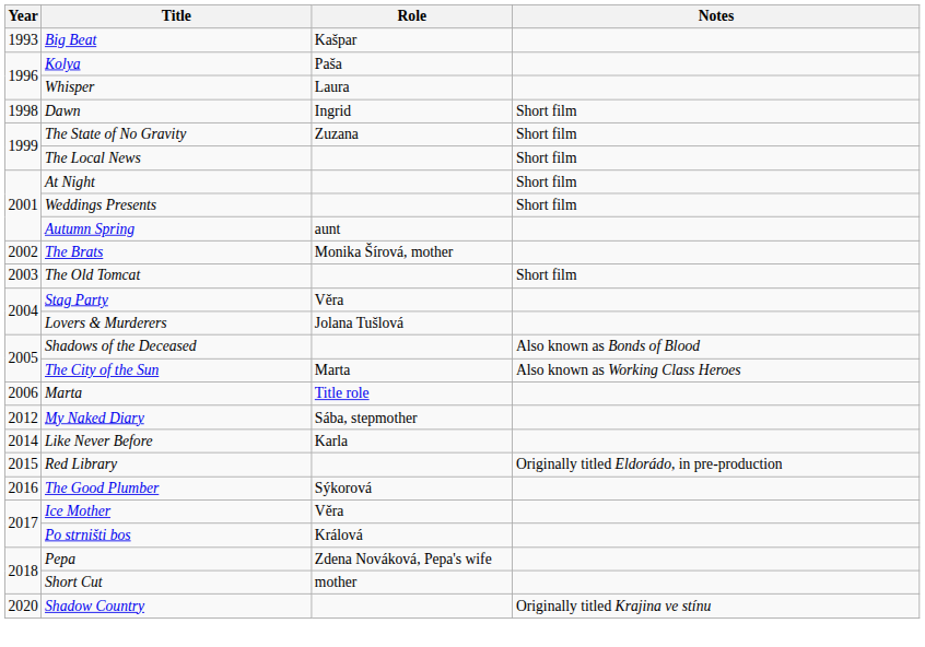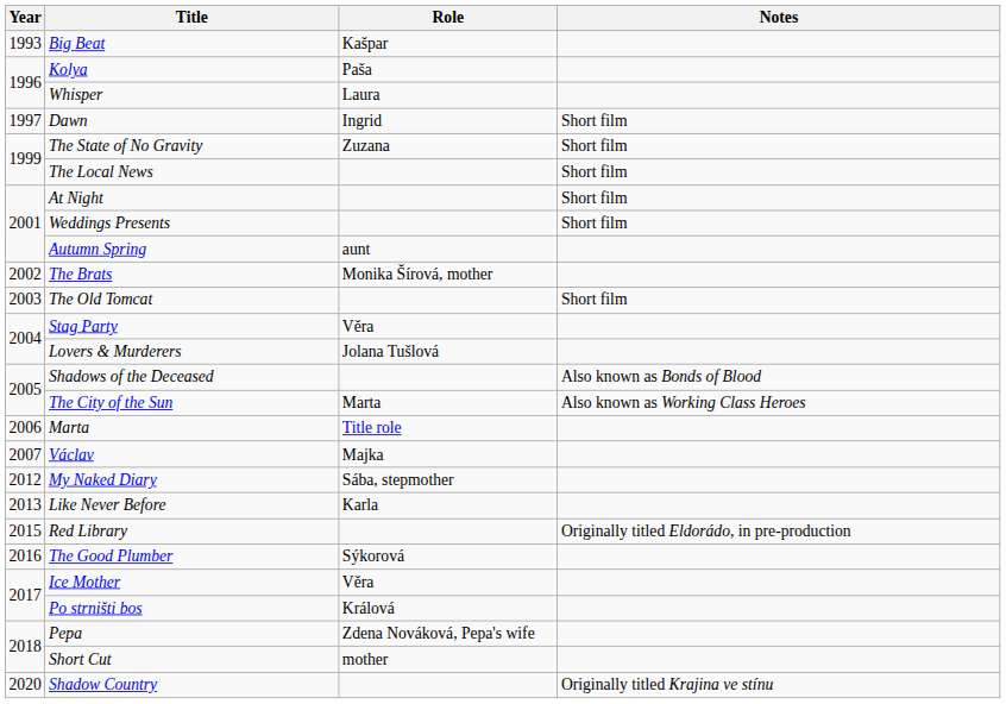Dawn | Year: 1998 -> 1997
+ row: 2007 | Václav | Majka
Like Never Before | Year: 2014 -> 2013
